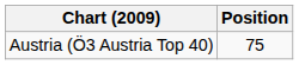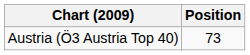Austria (Ö3 Austria Top 40) | Position: 75 -> 73
